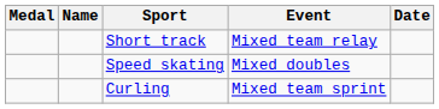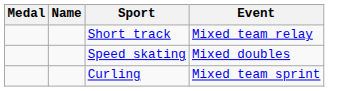- column: Date
